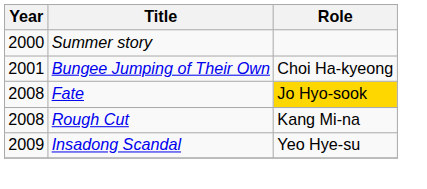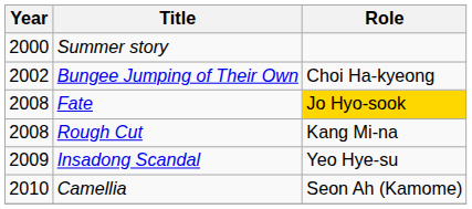Bungee Jumping of Their Own | Year: 2001 -> 2002
+ row: 2010 | Camellia | Seon Ah (Kamome)
